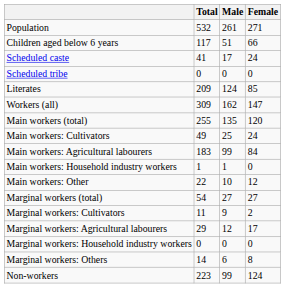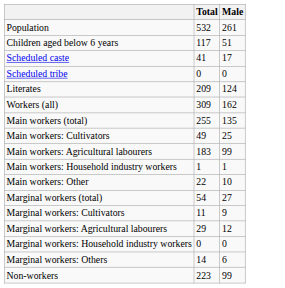- column: Female | 271 | 66 | 24 | 0 | 85 | 147 | 120 | 24 | 84 | 0 | 12 | 27 | 2 | 17 | 0 | 8 | 124
